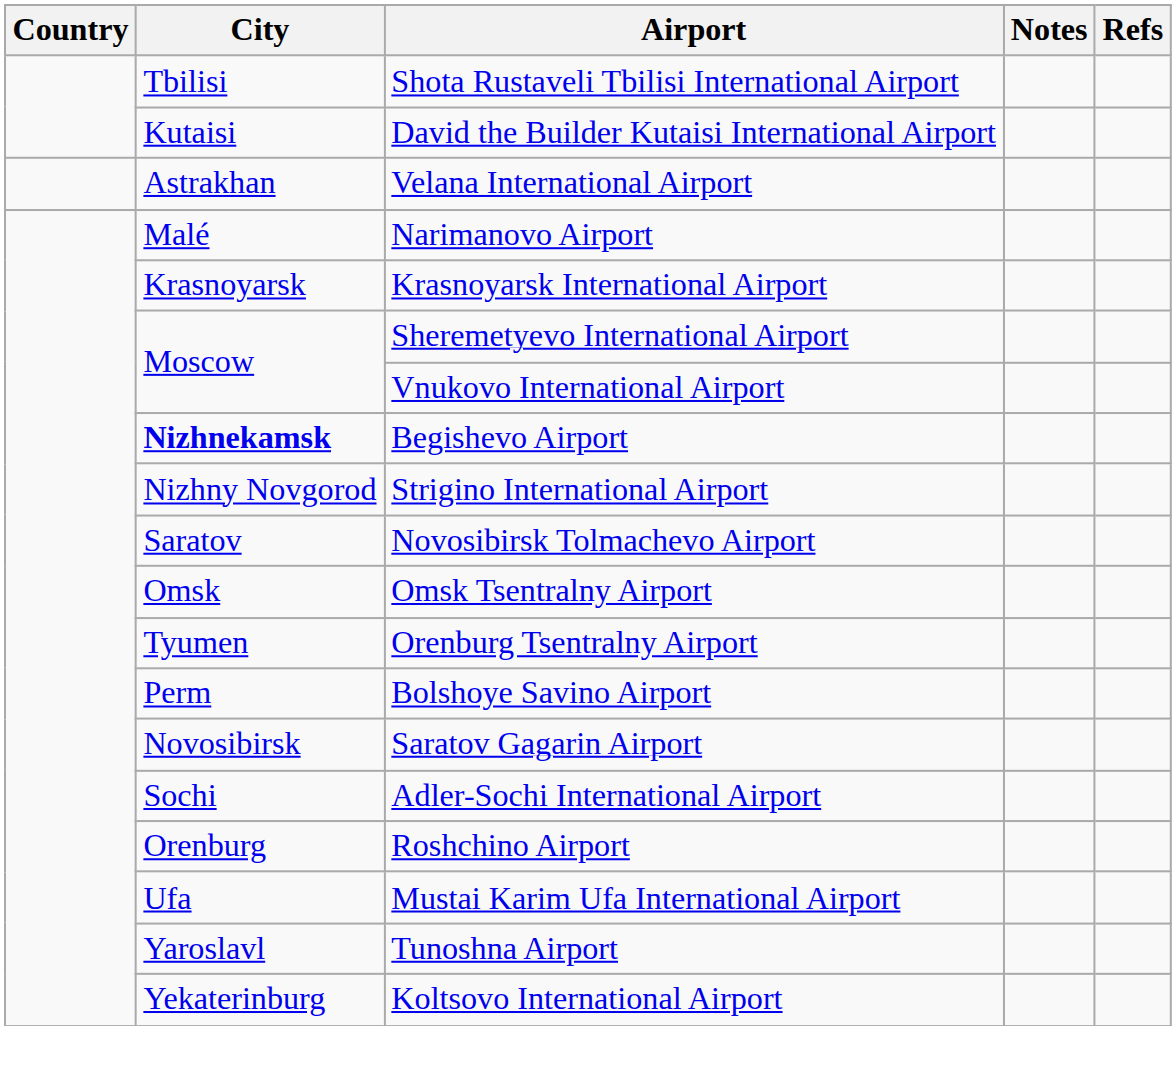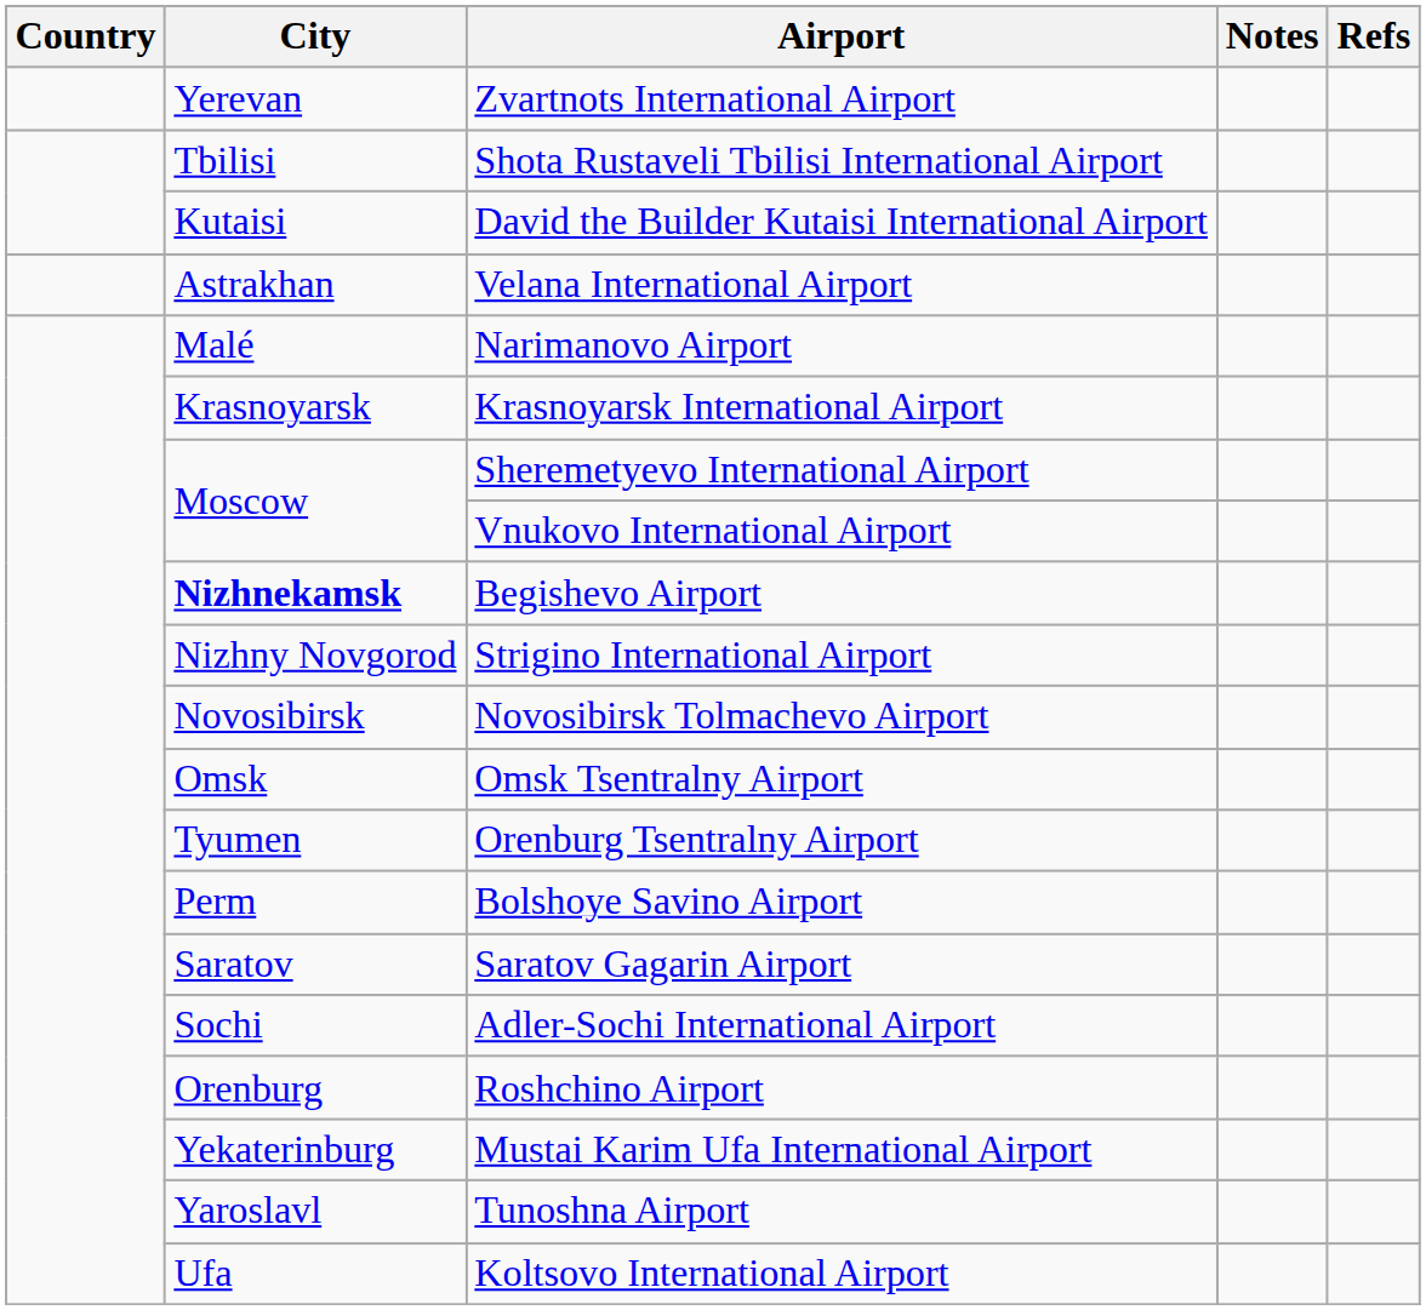+ row: Yerevan | Zvartnots International Airport
Novosibirsk Tolmachevo Airport | City: Saratov -> Novosibirsk
Saratov Gagarin Airport | City: Novosibirsk -> Saratov
Mustai Karim Ufa International Airport | City: Ufa -> Yekaterinburg
Koltsovo International Airport | City: Yekaterinburg -> Ufa
